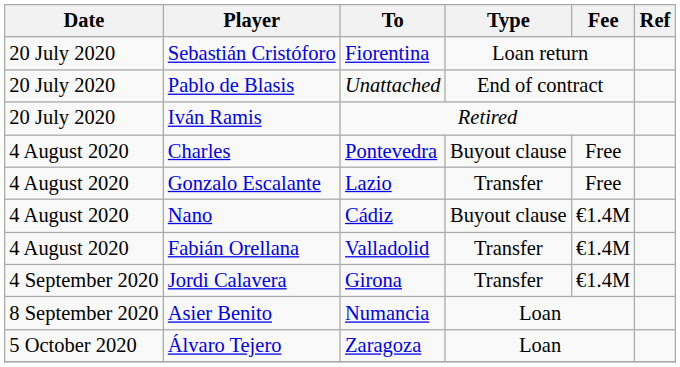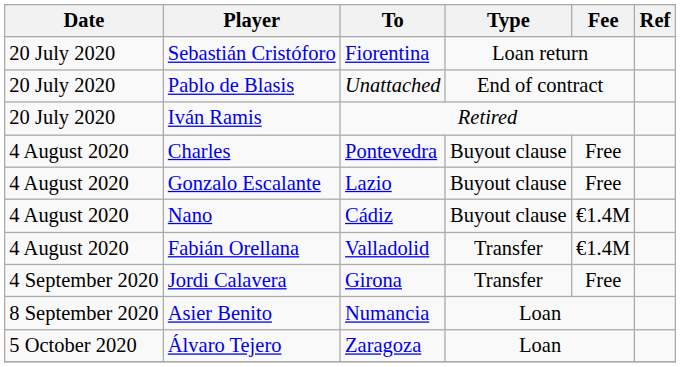Gonzalo Escalante | Type: Transfer -> Buyout clause
Jordi Calavera | Fee: €1.4M -> Free
